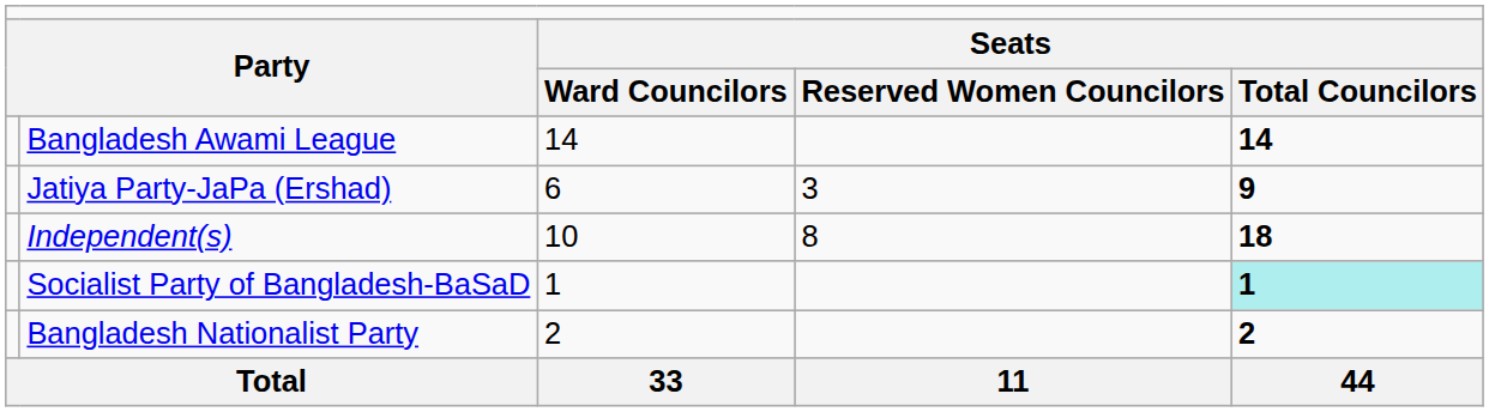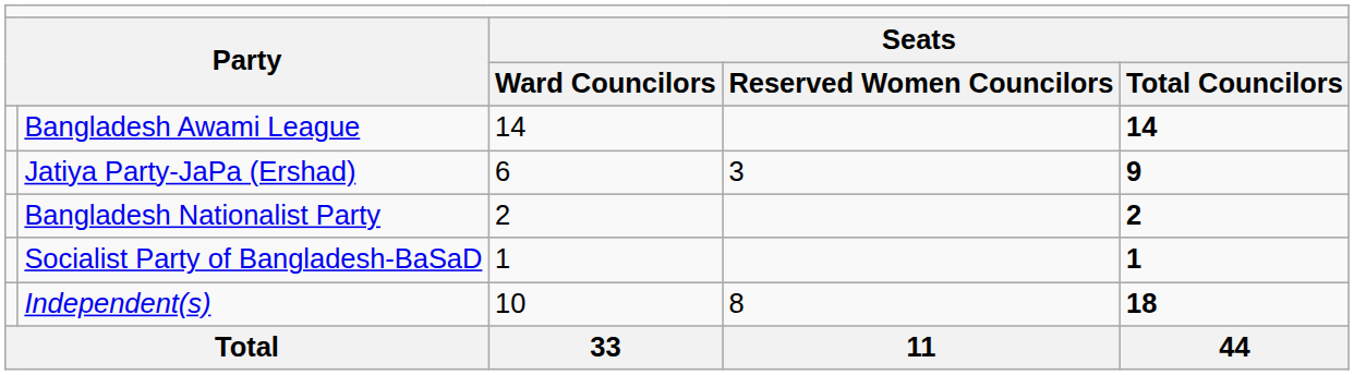rows swapped: Bangladesh Nationalist Party <-> Independent(s)
Socialist Party of Bangladesh-BaSaD | column 5: paleturquoise background -> no background
